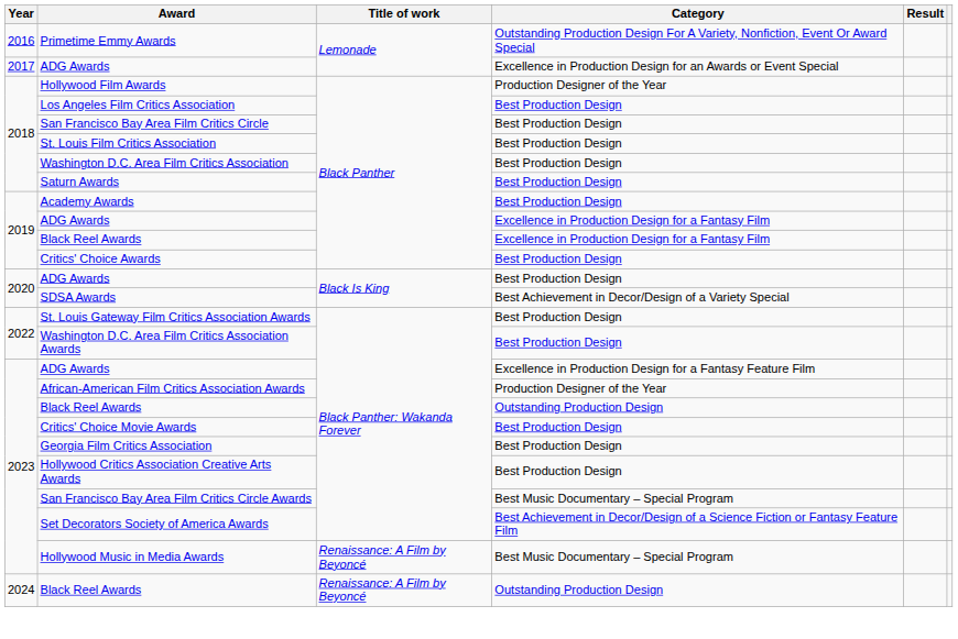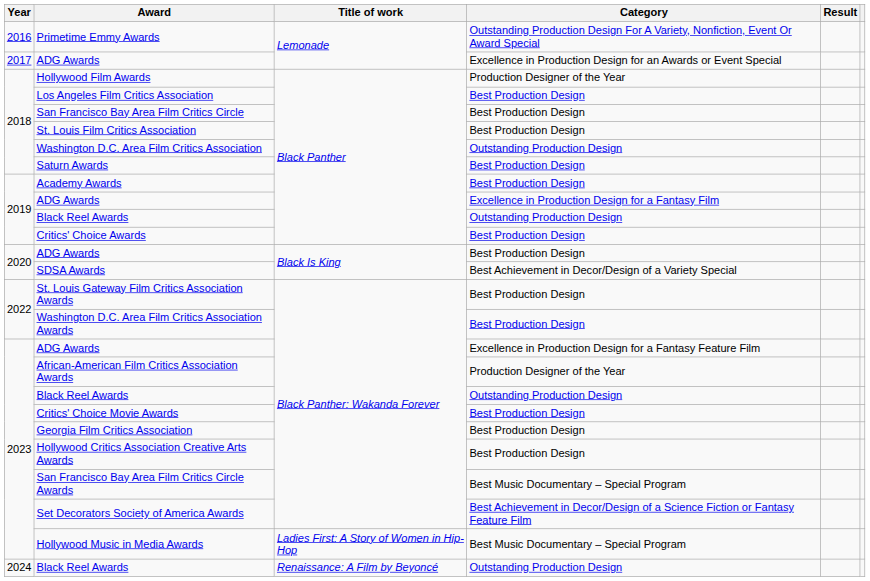Washington D.C. Area Film Critics Association | Category: Best Production Design -> Outstanding Production Design
2019 / Black Reel Awards | Category: Excellence in Production Design for a Fantasy Film -> Outstanding Production Design
Hollywood Music in Media Awards | Title of work: Renaissance: A Film by Beyoncé -> Ladies First: A Story of Women in Hip-Hop
